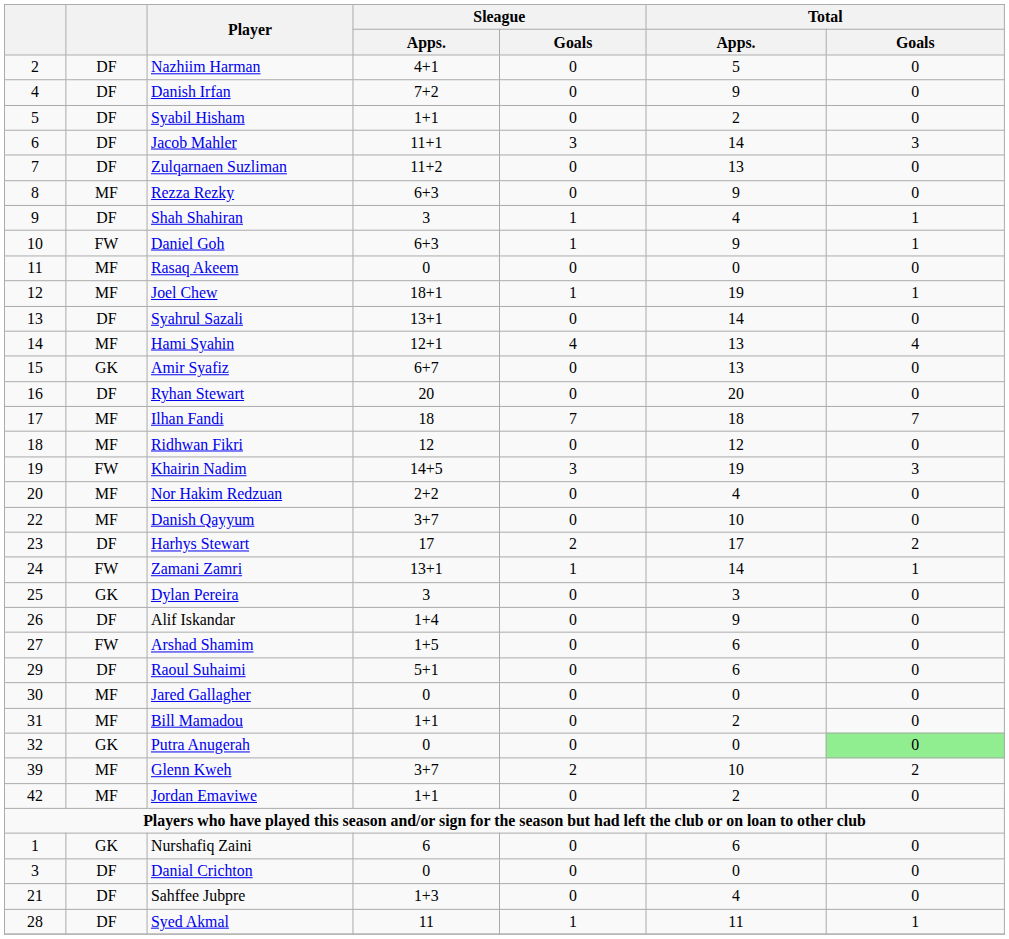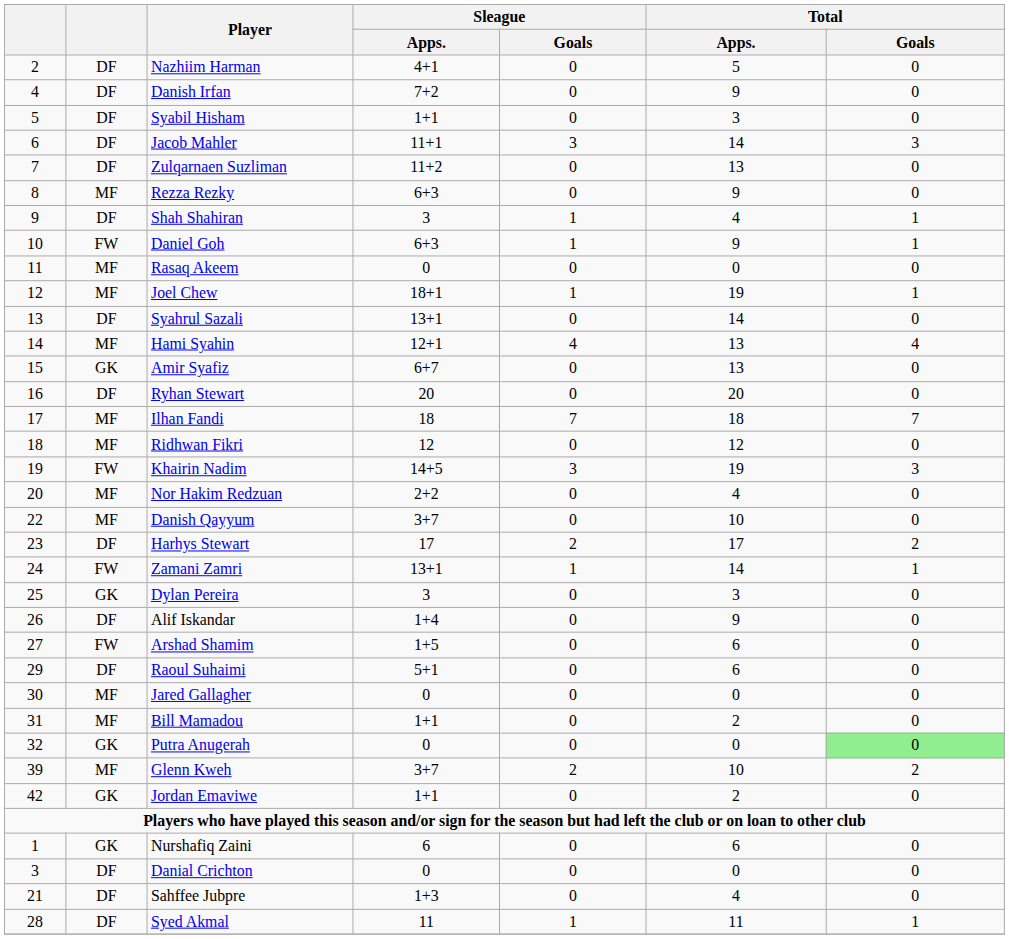Syabil Hisham | Total / Apps.: 2 -> 3
Jordan Emaviwe | column 2: MF -> GK
